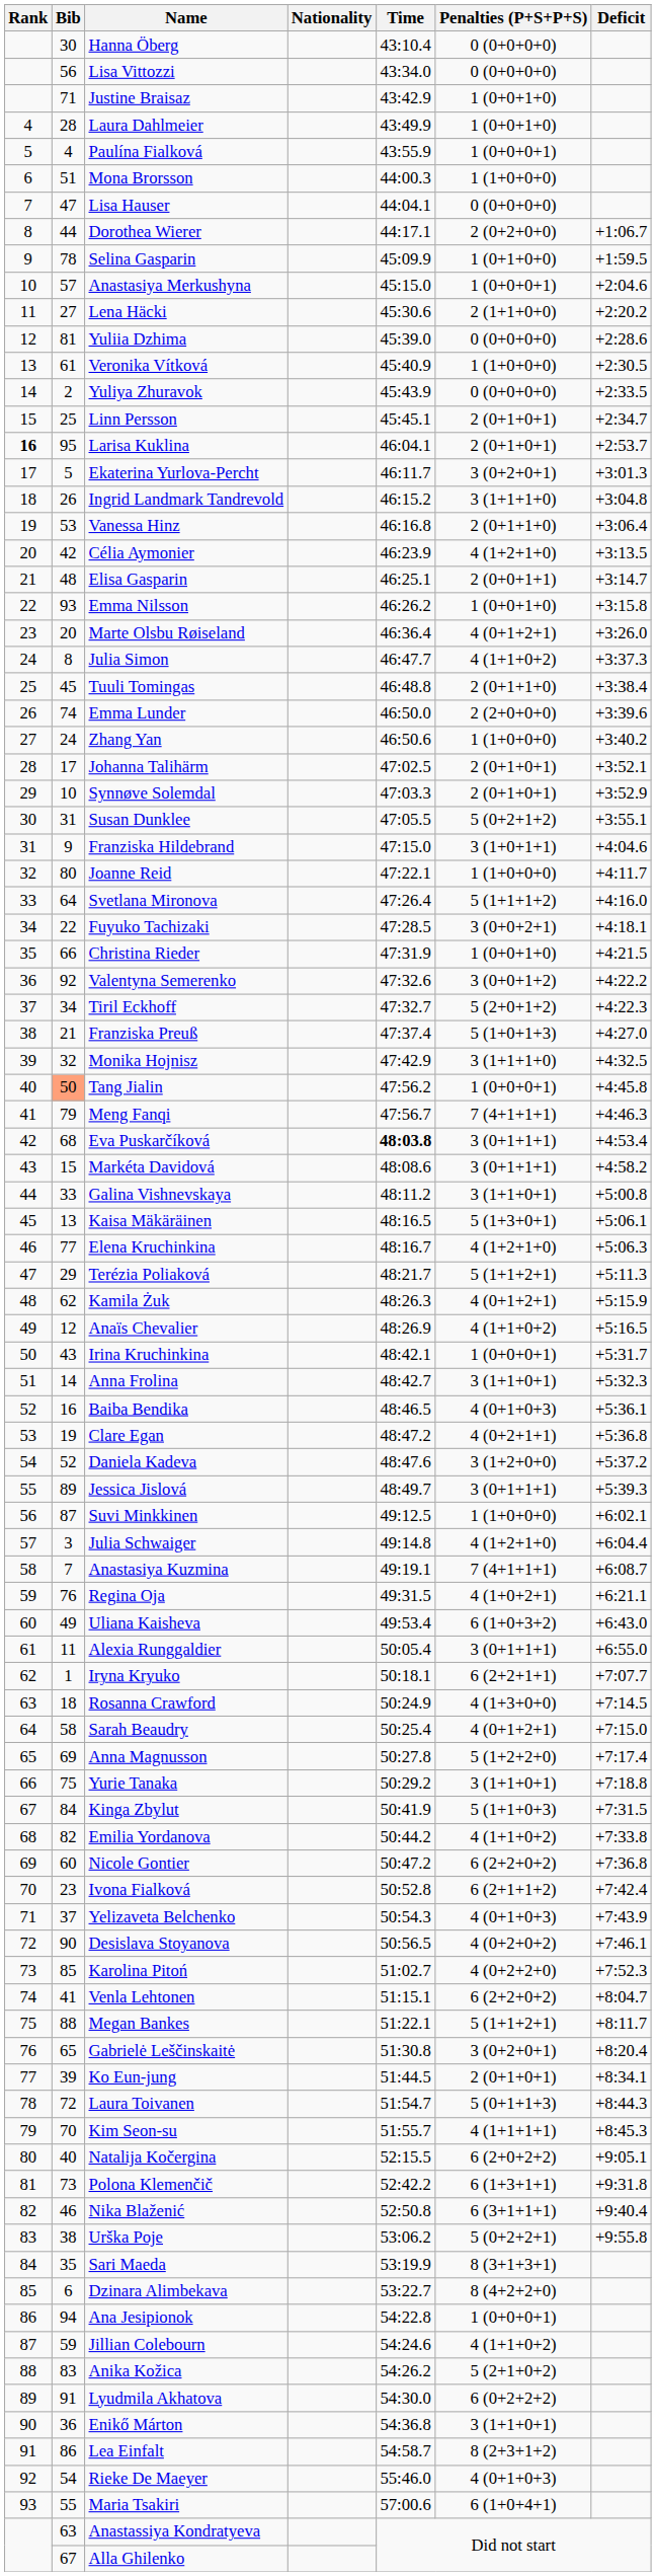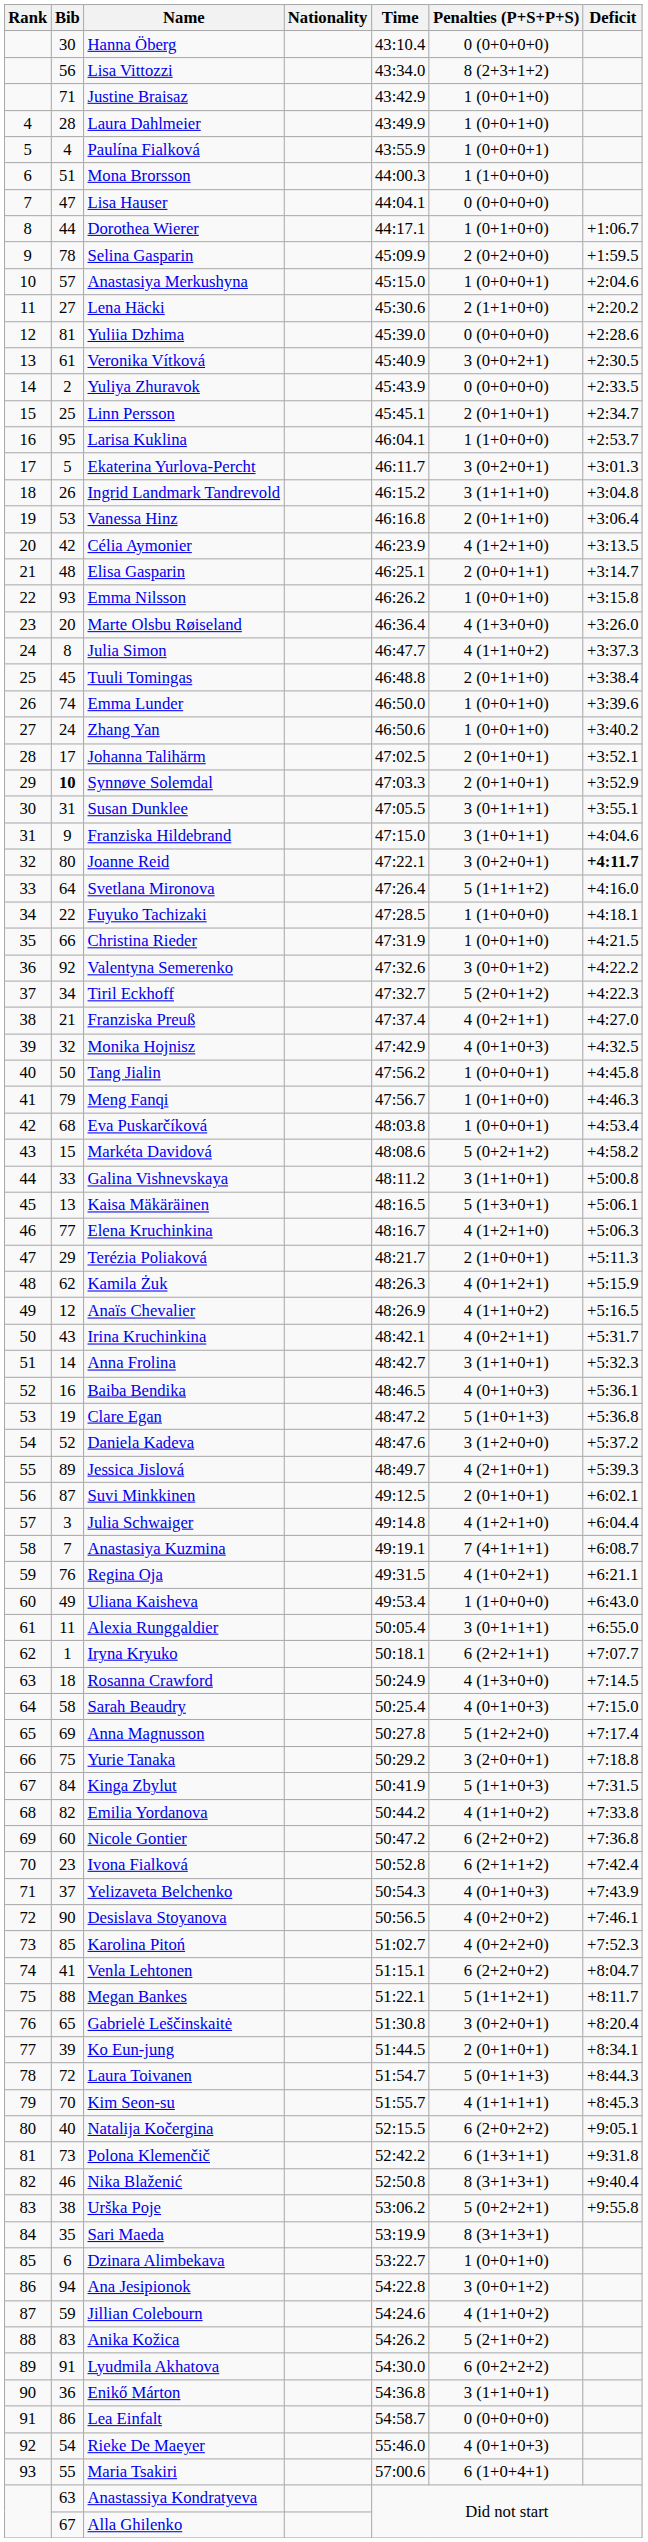Lisa Vittozzi | Penalties (P+S+P+S): 0 (0+0+0+0) -> 8 (2+3+1+2)
Dorothea Wierer | Penalties (P+S+P+S): 2 (0+2+0+0) -> 1 (0+1+0+0)
Selina Gasparin | Penalties (P+S+P+S): 1 (0+1+0+0) -> 2 (0+2+0+0)
Veronika Vítková | Penalties (P+S+P+S): 1 (1+0+0+0) -> 3 (0+0+2+1)
Larisa Kuklina | Rank: bold -> normal
Larisa Kuklina | Penalties (P+S+P+S): 2 (0+1+0+1) -> 1 (1+0+0+0)
Marte Olsbu Røiseland | Penalties (P+S+P+S): 4 (0+1+2+1) -> 4 (1+3+0+0)
Emma Lunder | Penalties (P+S+P+S): 2 (2+0+0+0) -> 1 (0+0+1+0)
Zhang Yan | Penalties (P+S+P+S): 1 (1+0+0+0) -> 1 (0+0+1+0)
Synnøve Solemdal | Bib: normal -> bold
Susan Dunklee | Penalties (P+S+P+S): 5 (0+2+1+2) -> 3 (0+1+1+1)
Joanne Reid | Penalties (P+S+P+S): 1 (1+0+0+0) -> 3 (0+2+0+1)
Joanne Reid | Deficit: normal -> bold
Fuyuko Tachizaki | Penalties (P+S+P+S): 3 (0+0+2+1) -> 1 (1+0+0+0)
Franziska Preuß | Penalties (P+S+P+S): 5 (1+0+1+3) -> 4 (0+2+1+1)
Monika Hojnisz | Penalties (P+S+P+S): 3 (1+1+1+0) -> 4 (0+1+0+3)
Tang Jialin | Bib: lightsalmon background -> no background
Meng Fanqi | Penalties (P+S+P+S): 7 (4+1+1+1) -> 1 (0+1+0+0)
Eva Puskarčíková | Time: bold -> normal
Eva Puskarčíková | Penalties (P+S+P+S): 3 (0+1+1+1) -> 1 (0+0+0+1)
Markéta Davidová | Penalties (P+S+P+S): 3 (0+1+1+1) -> 5 (0+2+1+2)
Terézia Poliaková | Penalties (P+S+P+S): 5 (1+1+2+1) -> 2 (1+0+0+1)
Irina Kruchinkina | Penalties (P+S+P+S): 1 (0+0+0+1) -> 4 (0+2+1+1)
Clare Egan | Penalties (P+S+P+S): 4 (0+2+1+1) -> 5 (1+0+1+3)
Jessica Jislová | Penalties (P+S+P+S): 3 (0+1+1+1) -> 4 (2+1+0+1)
Suvi Minkkinen | Penalties (P+S+P+S): 1 (1+0+0+0) -> 2 (0+1+0+1)
Uliana Kaisheva | Penalties (P+S+P+S): 6 (1+0+3+2) -> 1 (1+0+0+0)
Sarah Beaudry | Penalties (P+S+P+S): 4 (0+1+2+1) -> 4 (0+1+0+3)
Yurie Tanaka | Penalties (P+S+P+S): 3 (1+1+0+1) -> 3 (2+0+0+1)
Nika Blaženić | Penalties (P+S+P+S): 6 (3+1+1+1) -> 8 (3+1+3+1)
Dzinara Alimbekava | Penalties (P+S+P+S): 8 (4+2+2+0) -> 1 (0+0+1+0)
Ana Jesipionok | Penalties (P+S+P+S): 1 (0+0+0+1) -> 3 (0+0+1+2)
Lea Einfalt | Penalties (P+S+P+S): 8 (2+3+1+2) -> 0 (0+0+0+0)
